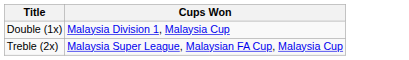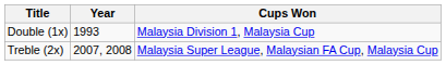+ column: Year | 1993 | 2007, 2008
